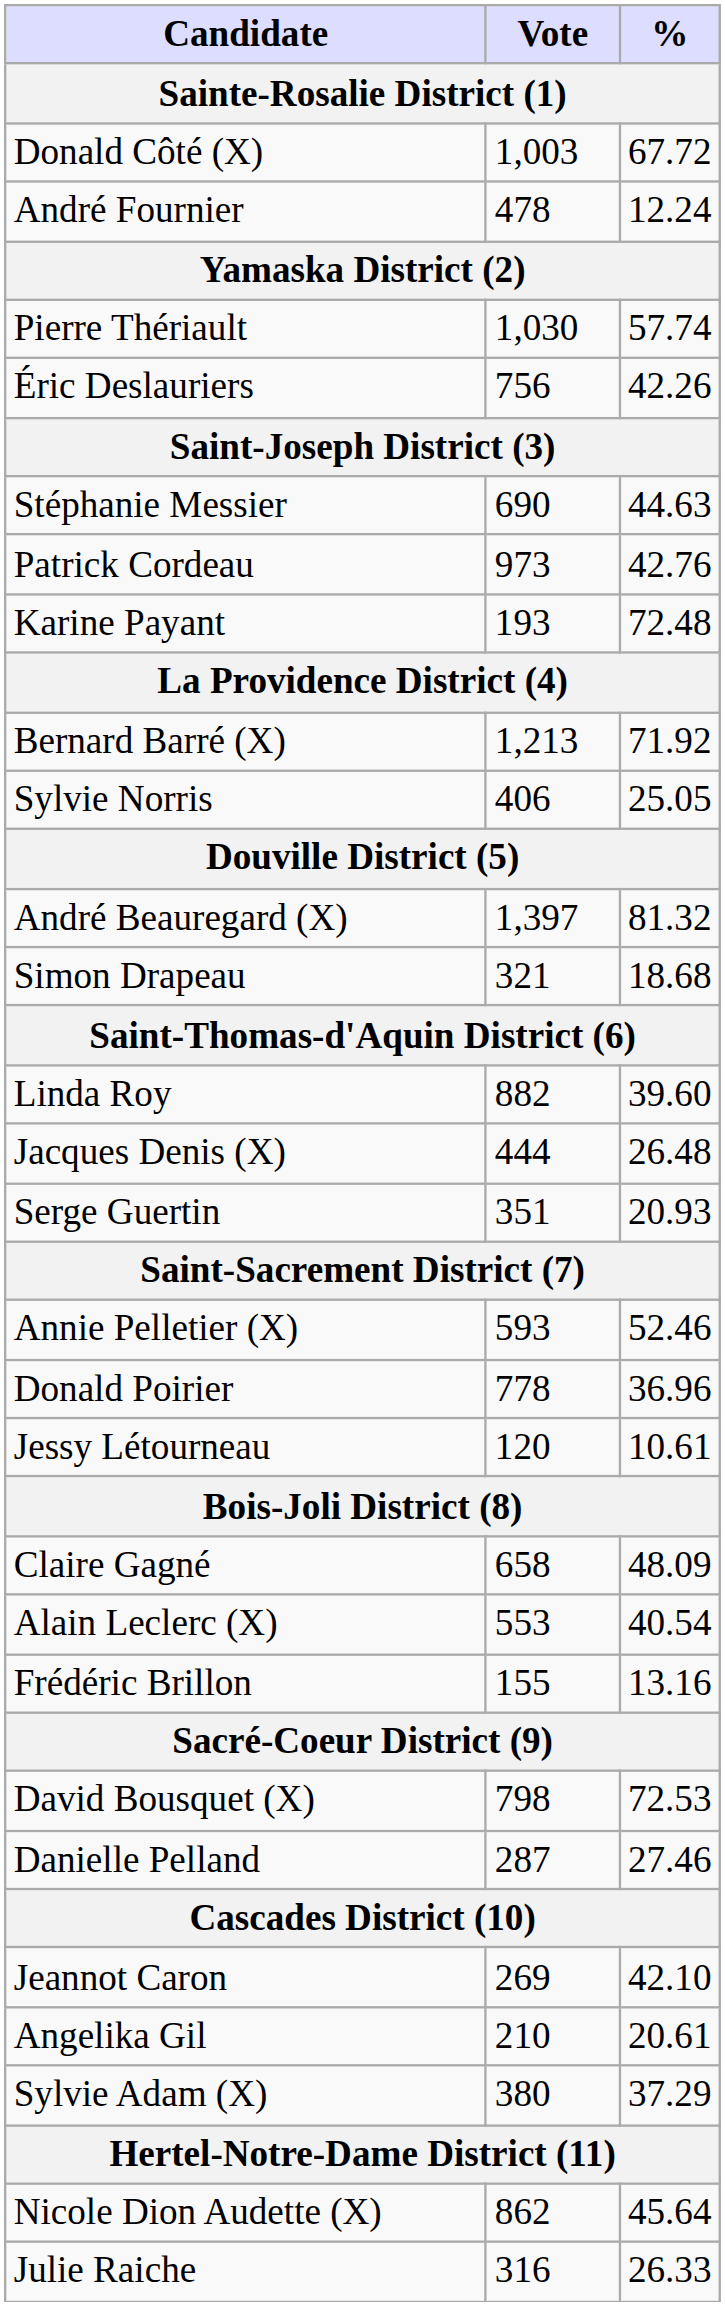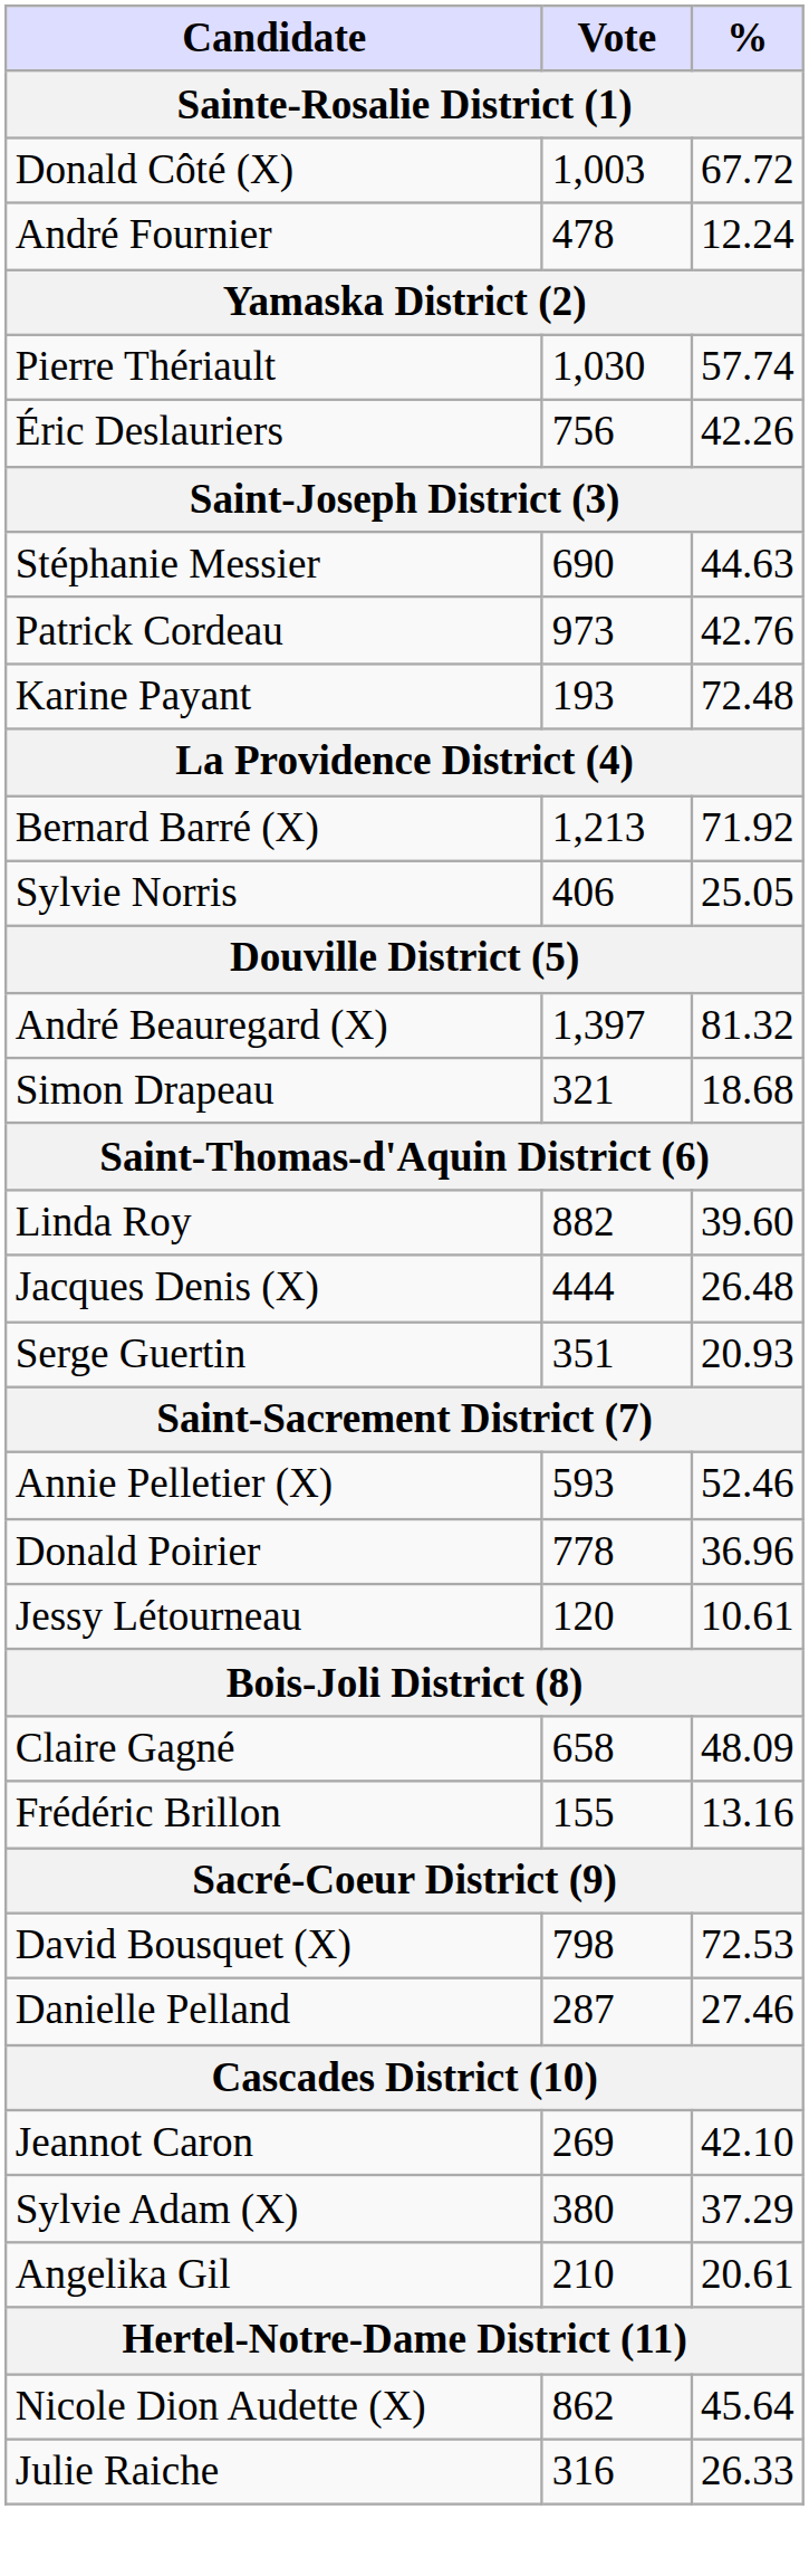- row: Alain Leclerc (X) | 553 | 40.54
rows swapped: Sylvie Adam (X) <-> Angelika Gil
